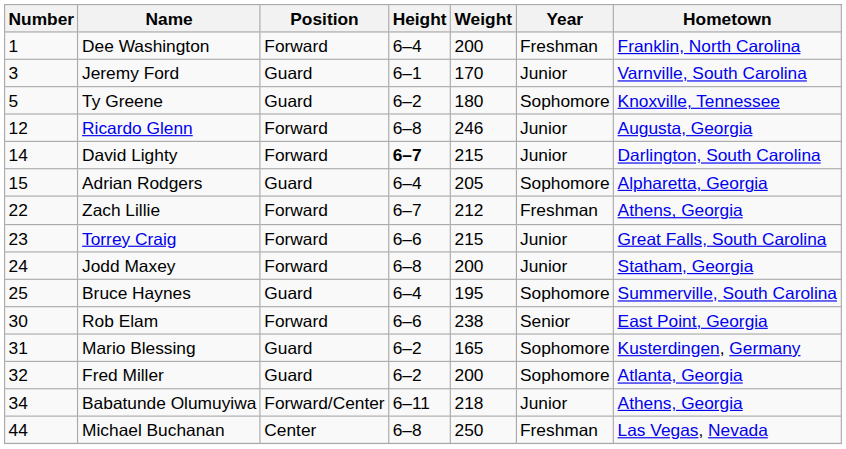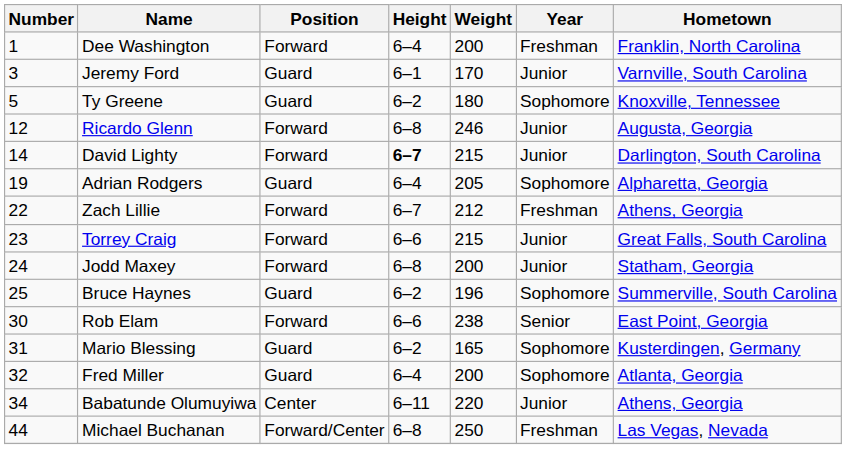Adrian Rodgers | Number: 15 -> 19
Bruce Haynes | Height: 6–4 -> 6–2
Bruce Haynes | Weight: 195 -> 196
Fred Miller | Height: 6–2 -> 6–4
Babatunde Olumuyiwa | Position: Forward/Center -> Center
Babatunde Olumuyiwa | Weight: 218 -> 220
Michael Buchanan | Position: Center -> Forward/Center
